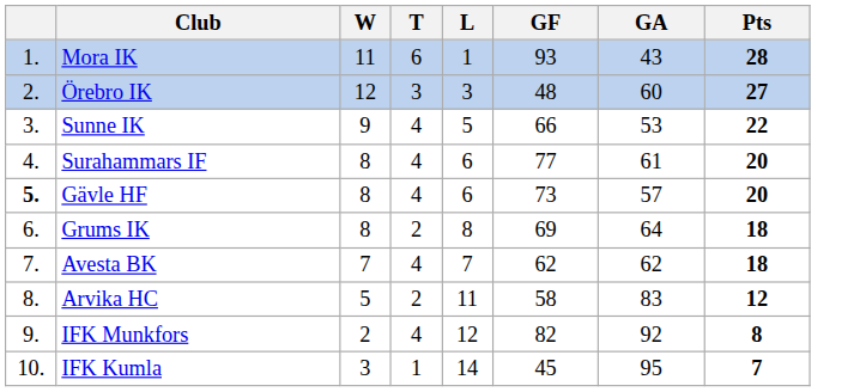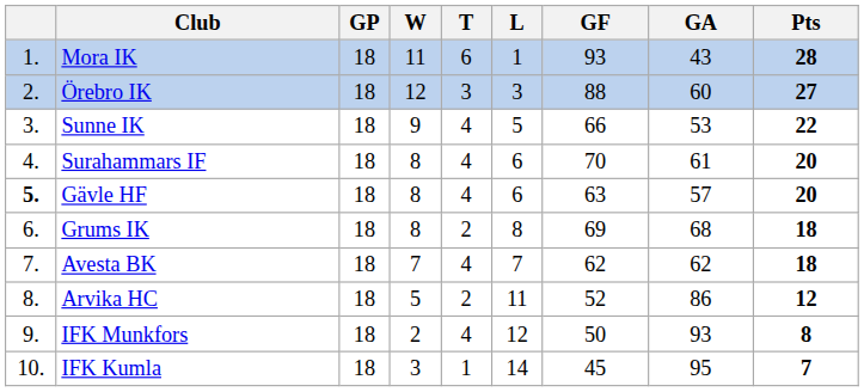+ column: GP | 18 | 18 | 18 | 18 | 18 | 18 | 18 | 18 | 18 | 18
Örebro IK | GF: 48 -> 88
Surahammars IF | GF: 77 -> 70
Gävle HF | GF: 73 -> 63
Grums IK | GA: 64 -> 68
Arvika HC | GF: 58 -> 52
Arvika HC | GA: 83 -> 86
IFK Munkfors | GF: 82 -> 50
IFK Munkfors | GA: 92 -> 93
